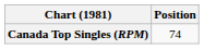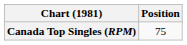Canada Top Singles (RPM) | Position: 74 -> 75
